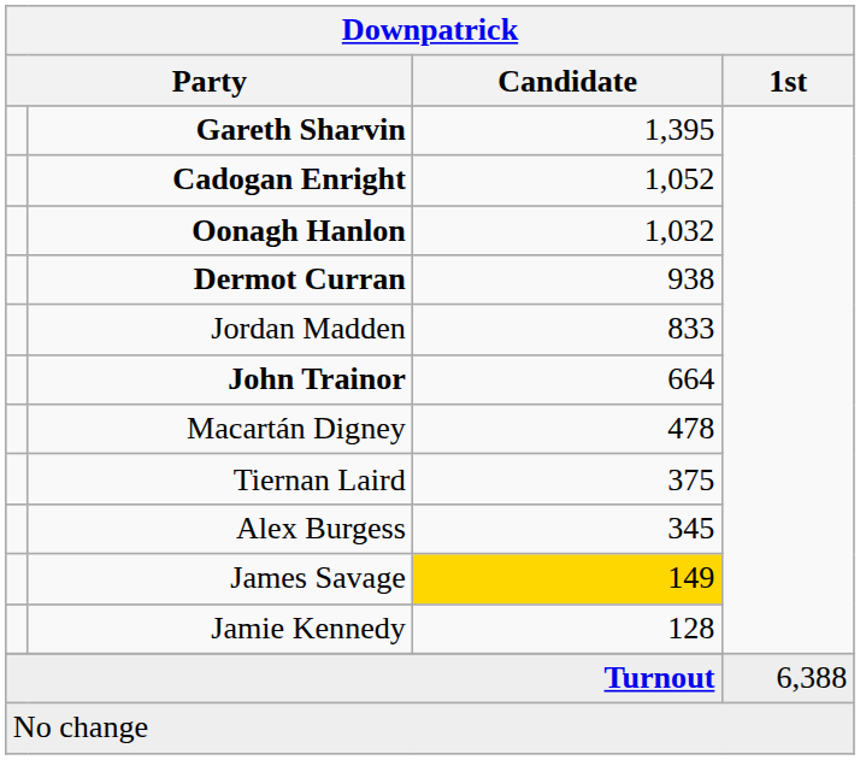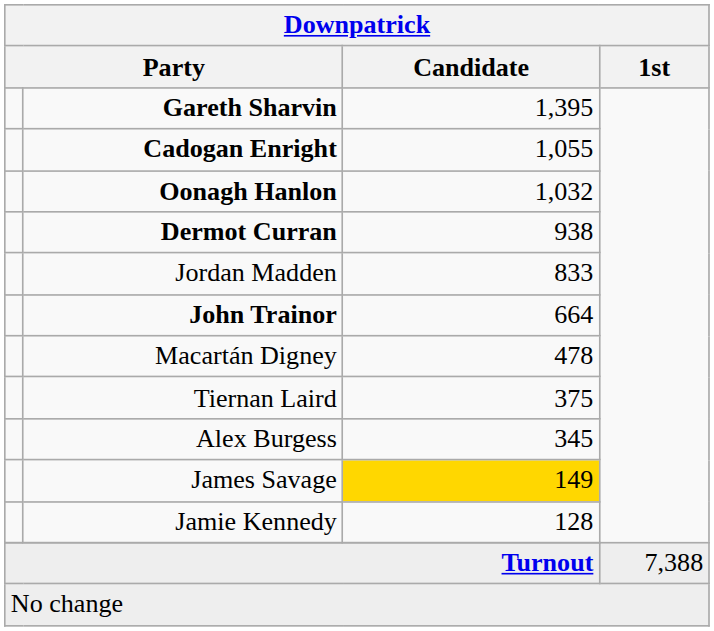Cadogan Enright | Candidate: 1,052 -> 1,055
Turnout | 1st: 6,388 -> 7,388
